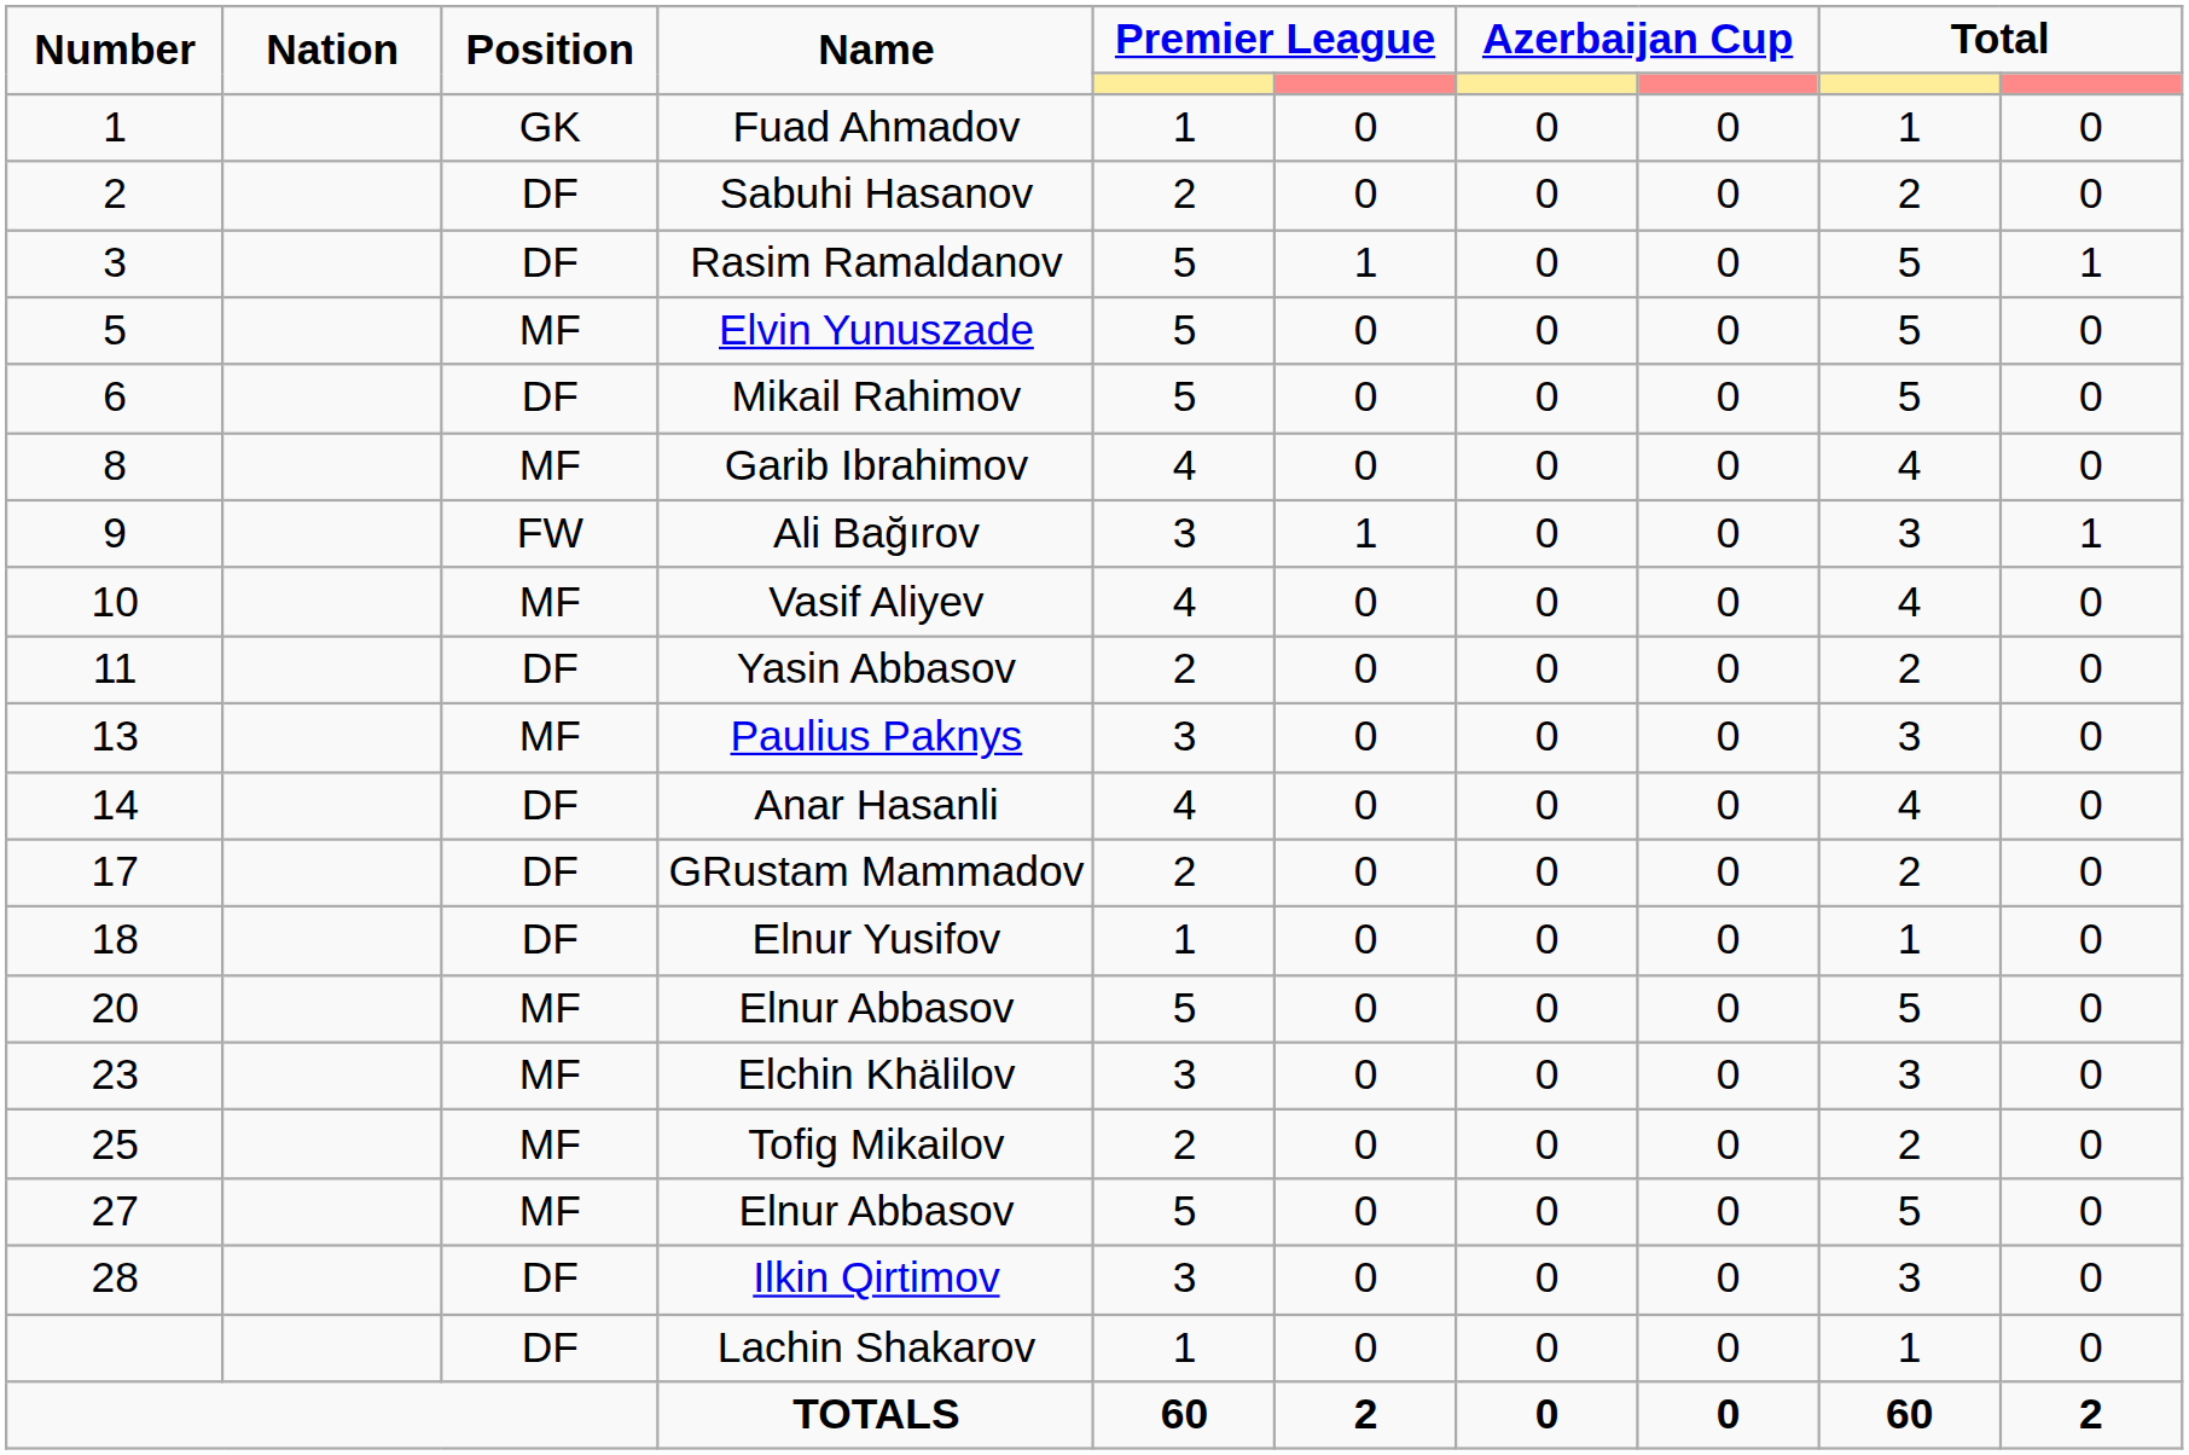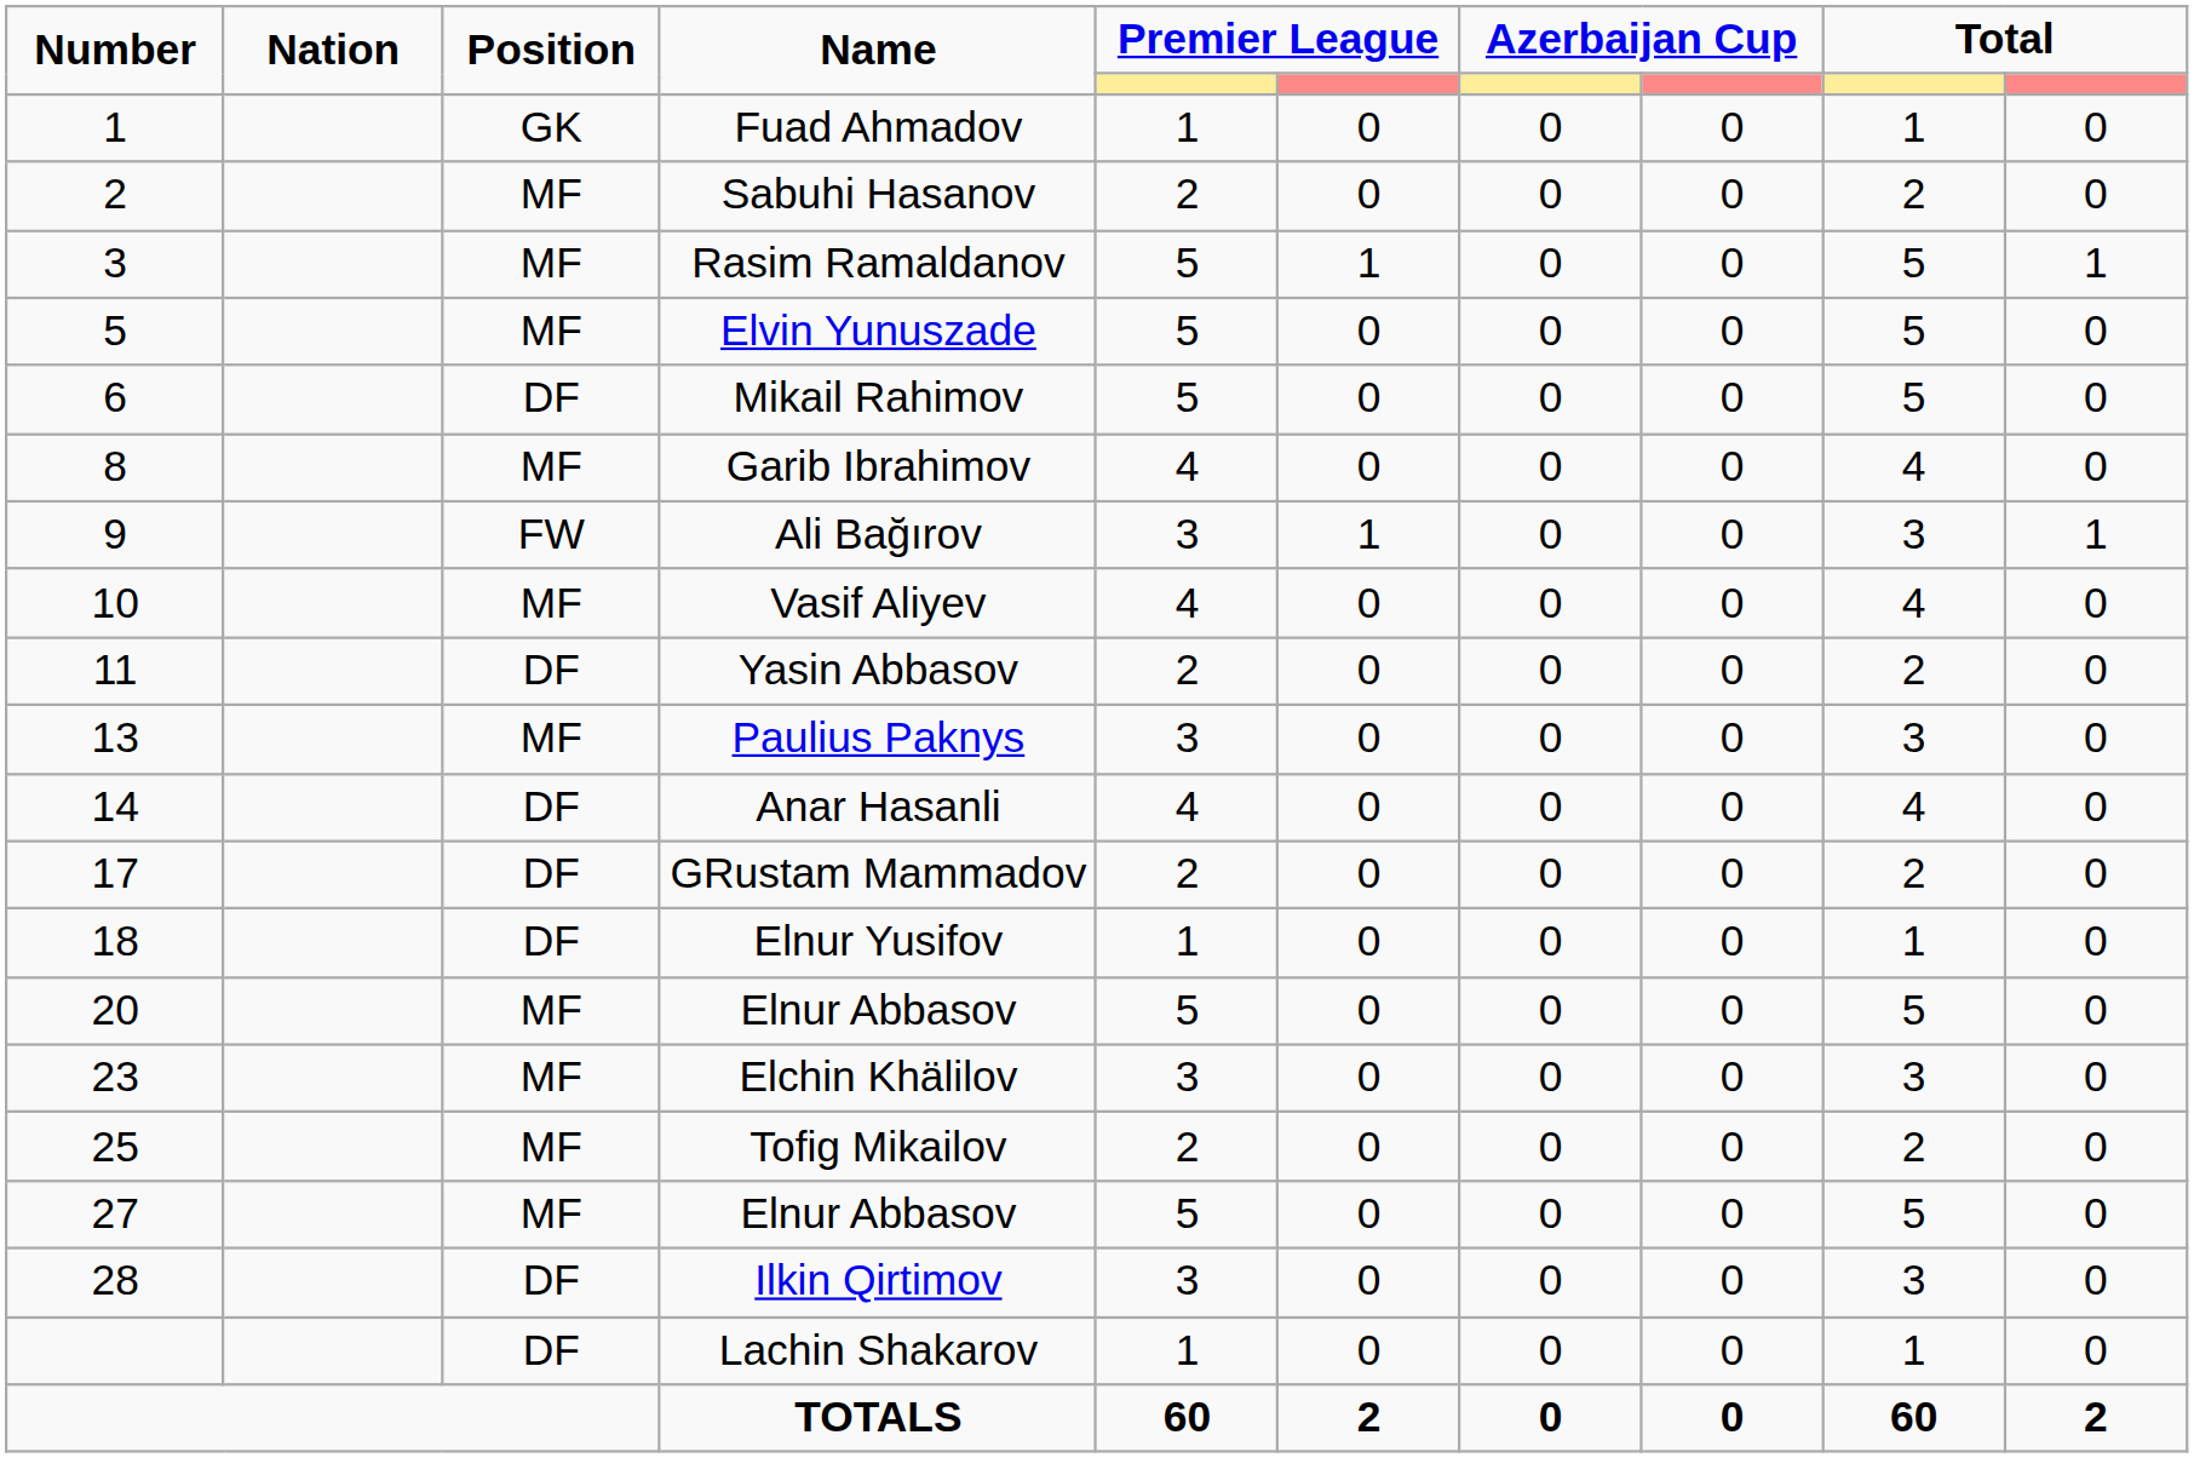Sabuhi Hasanov | Position: DF -> MF
Rasim Ramaldanov | Position: DF -> MF
